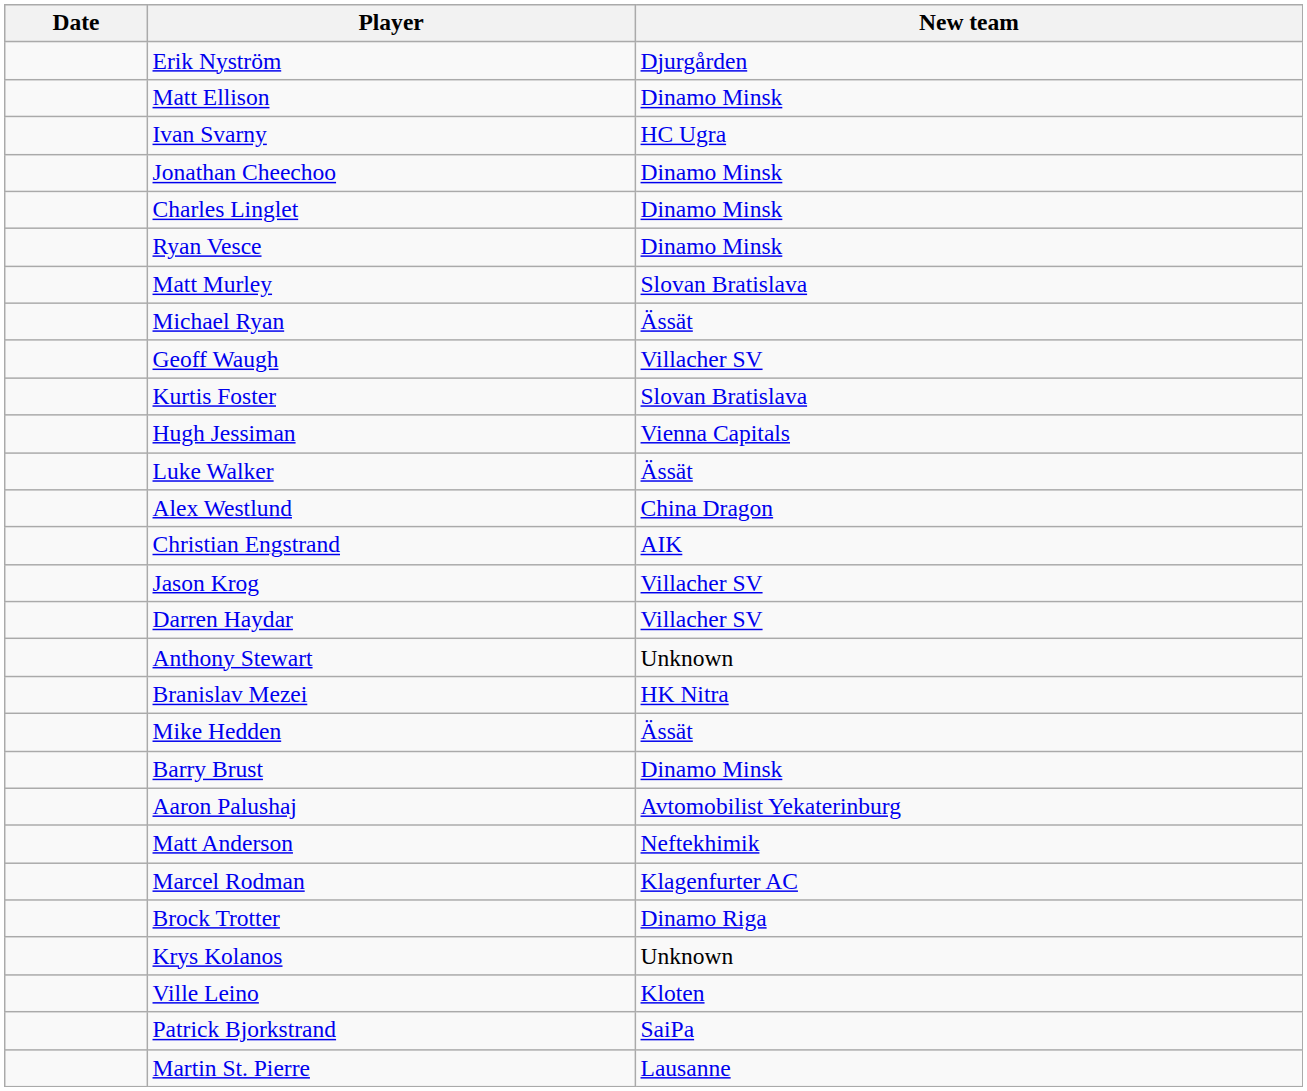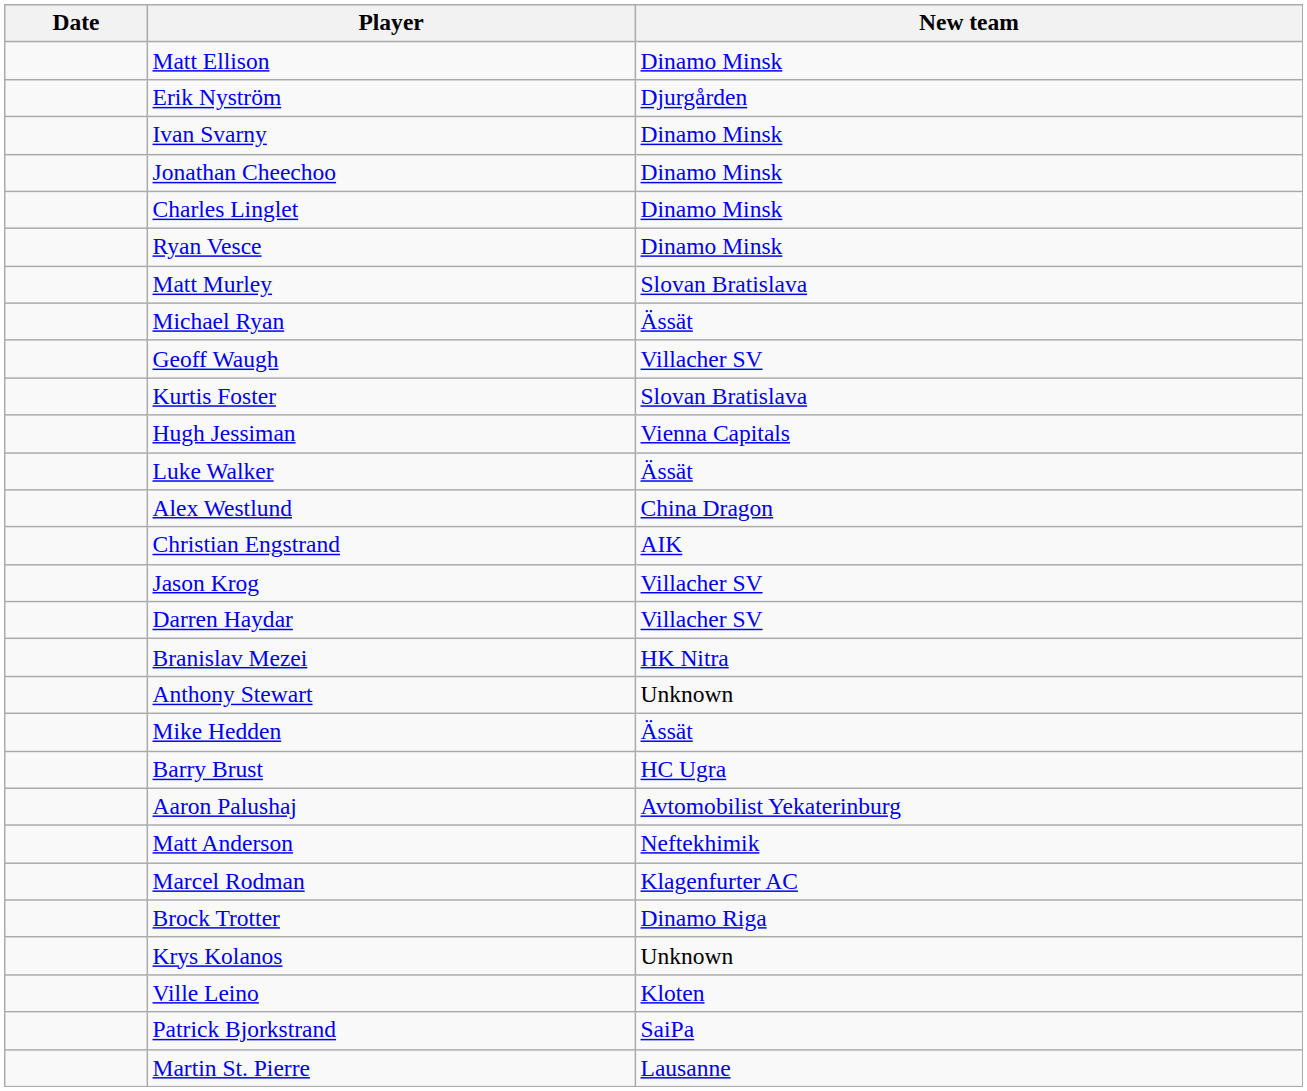rows swapped: Erik Nyström <-> Matt Ellison
Ivan Svarny | New team: HC Ugra -> Dinamo Minsk
rows swapped: Anthony Stewart <-> Branislav Mezei
Barry Brust | New team: Dinamo Minsk -> HC Ugra
